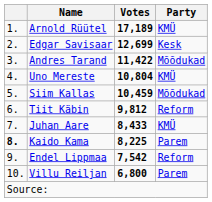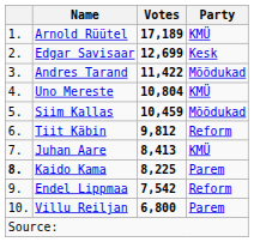Juhan Aare | Votes: 8,433 -> 8,413
